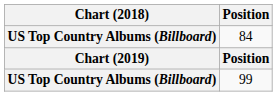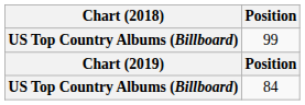rows swapped: 99 <-> 84
